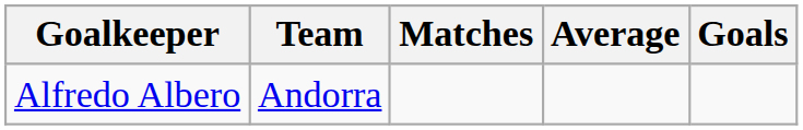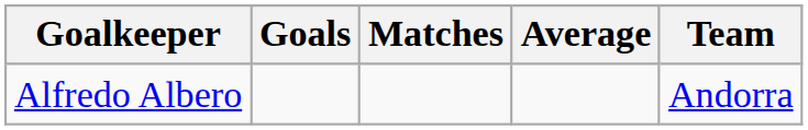columns swapped: Goals <-> Team
